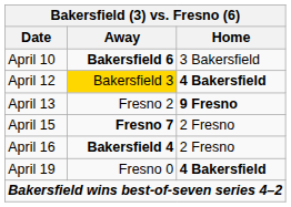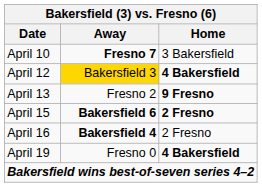April 10 | Away: Bakersfield 6 -> Fresno 7
April 15 | Away: Fresno 7 -> Bakersfield 6
April 15 | Home: normal -> bold
